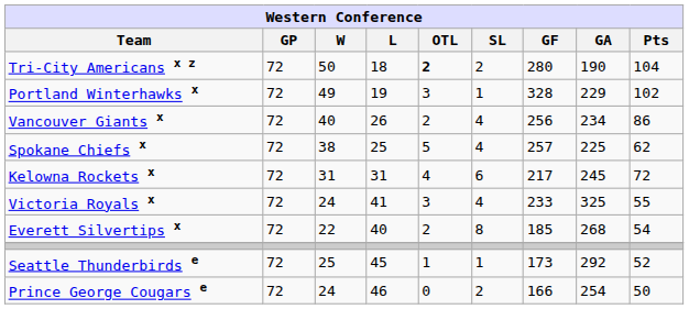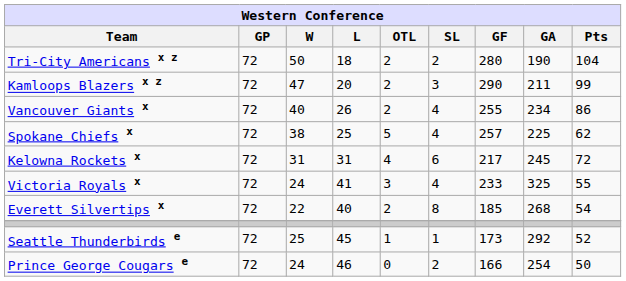Tri-City Americans x z | OTL: bold -> normal
+ row: Kamloops Blazers x z | 72 | 47 | 20 | 2 | 3 | 290 | 211 | 99
- row: Portland Winterhawks x | 72 | 49 | 19 | 3 | 1 | 328 | 229 | 102
Vancouver Giants x | GF: 256 -> 255
